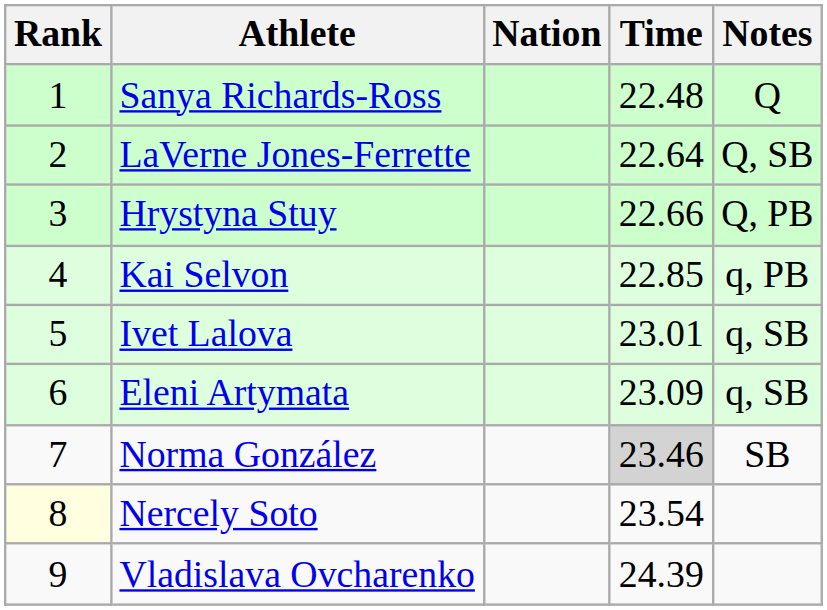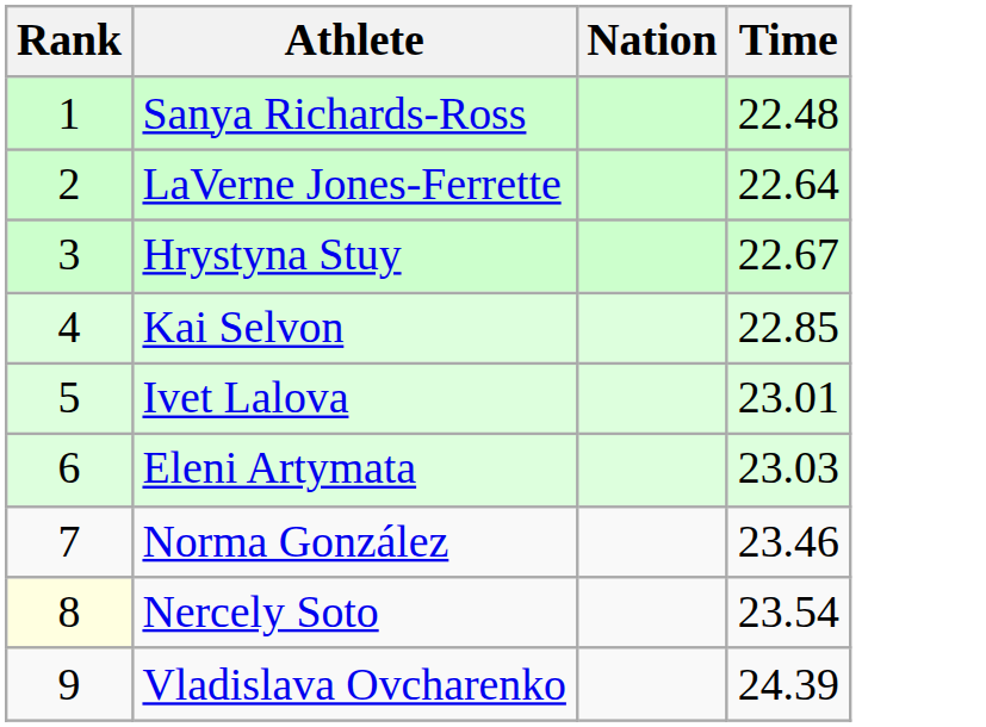- column: Notes | Q | Q, SB | Q, PB | q, PB | q, SB | q, SB | SB
Hrystyna Stuy | Time: 22.66 -> 22.67
Eleni Artymata | Time: 23.09 -> 23.03
Norma González | Time: lightgrey background -> no background
